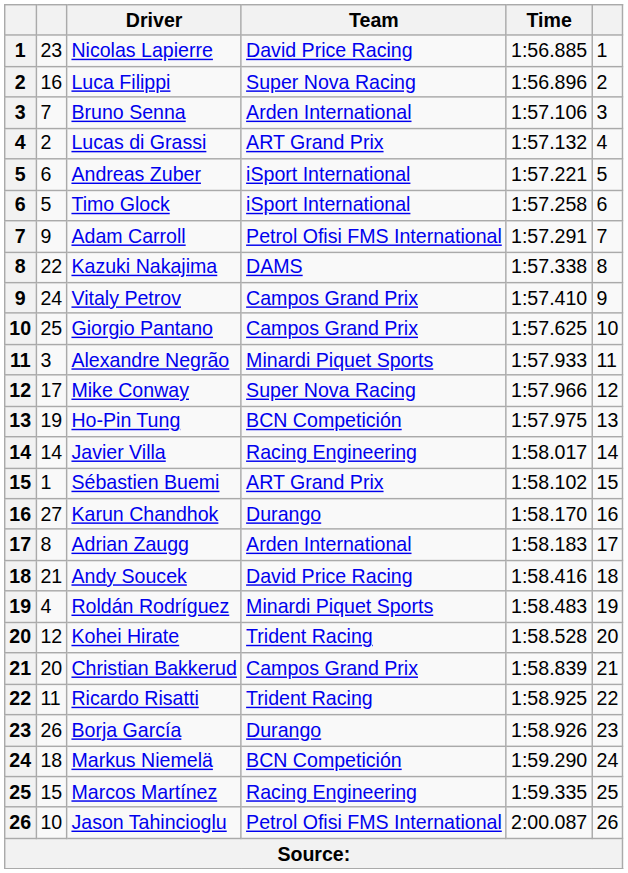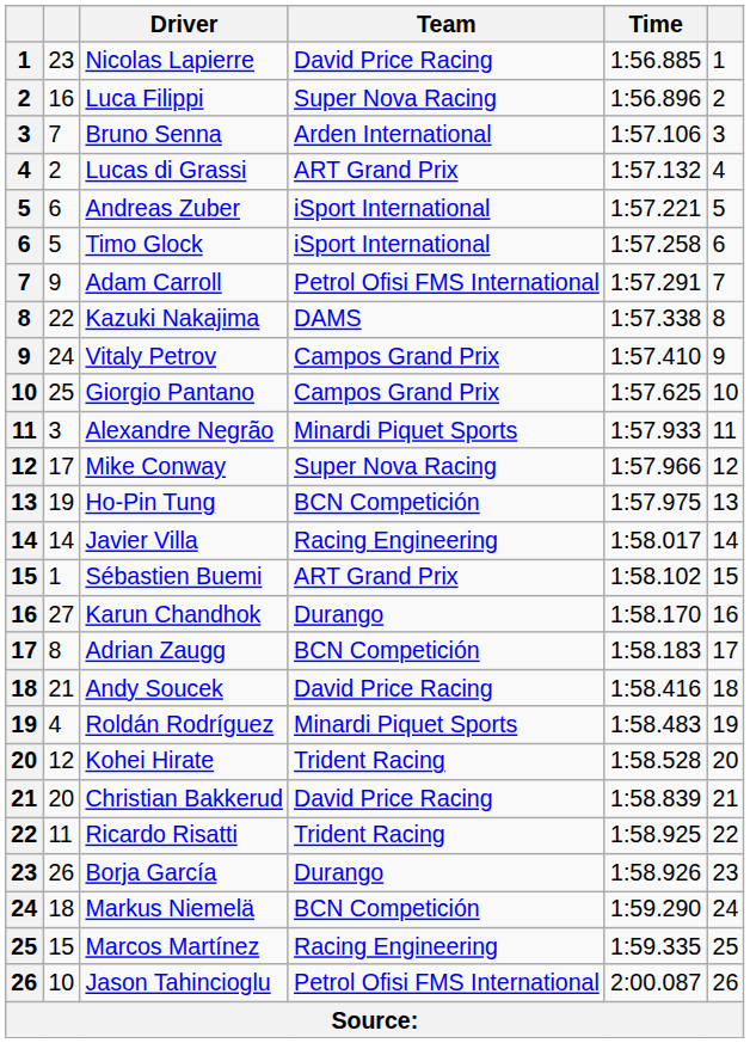Adrian Zaugg | Team: Arden International -> BCN Competición
Christian Bakkerud | Team: Campos Grand Prix -> David Price Racing
